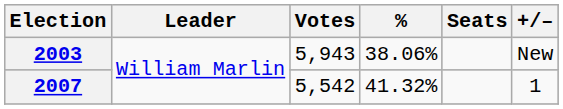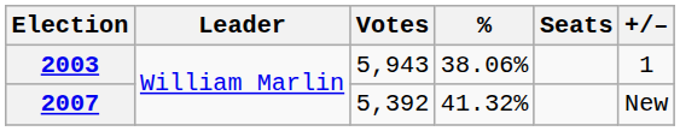2003 | +/–: New -> 1
2007 | Votes: 5,542 -> 5,392
2007 | +/–: 1 -> New
